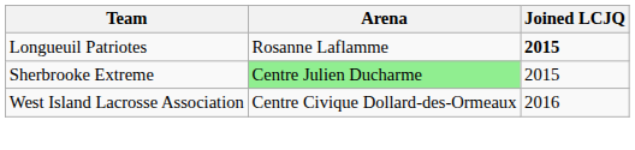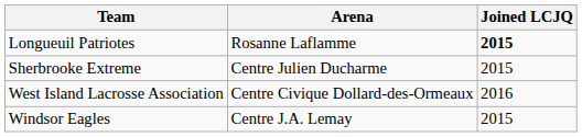Sherbrooke Extreme | Arena: lightgreen background -> no background
+ row: Windsor Eagles | Centre J.A. Lemay | 2015
